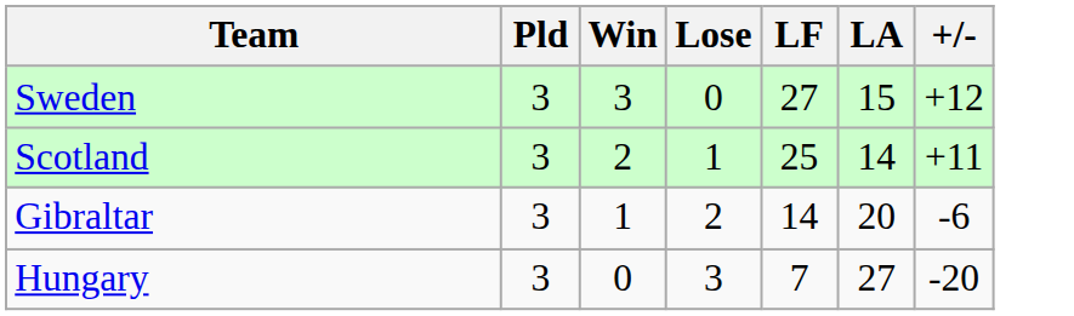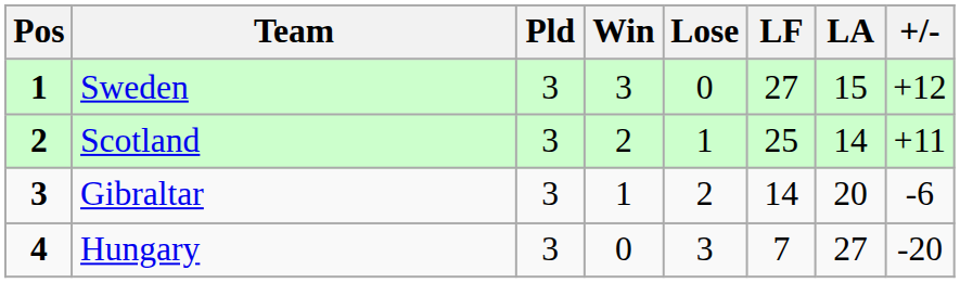+ column: Pos | 1 | 2 | 3 | 4
